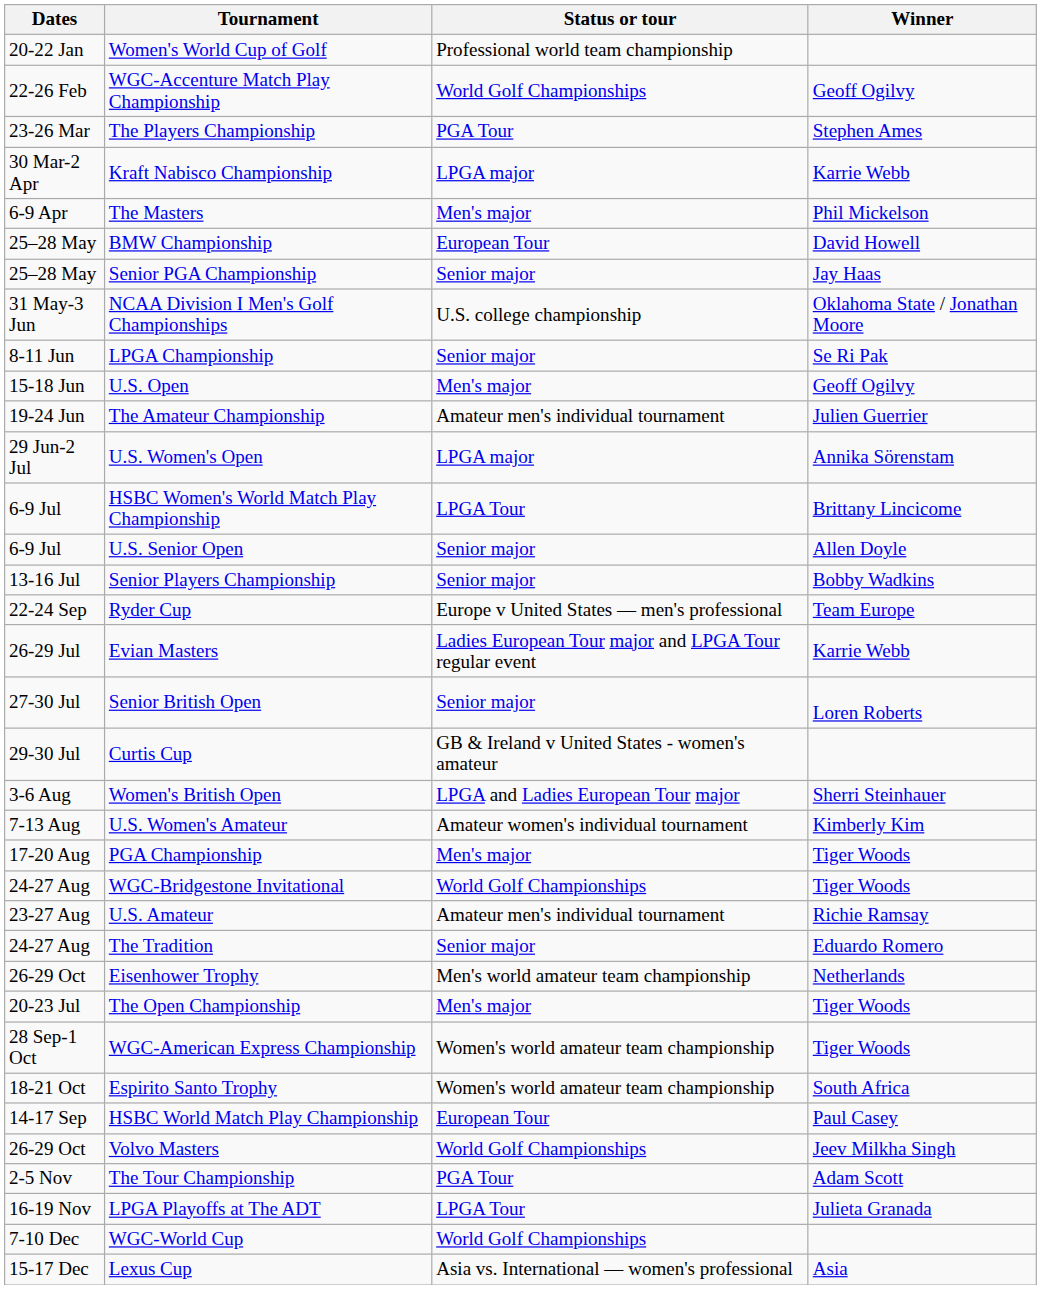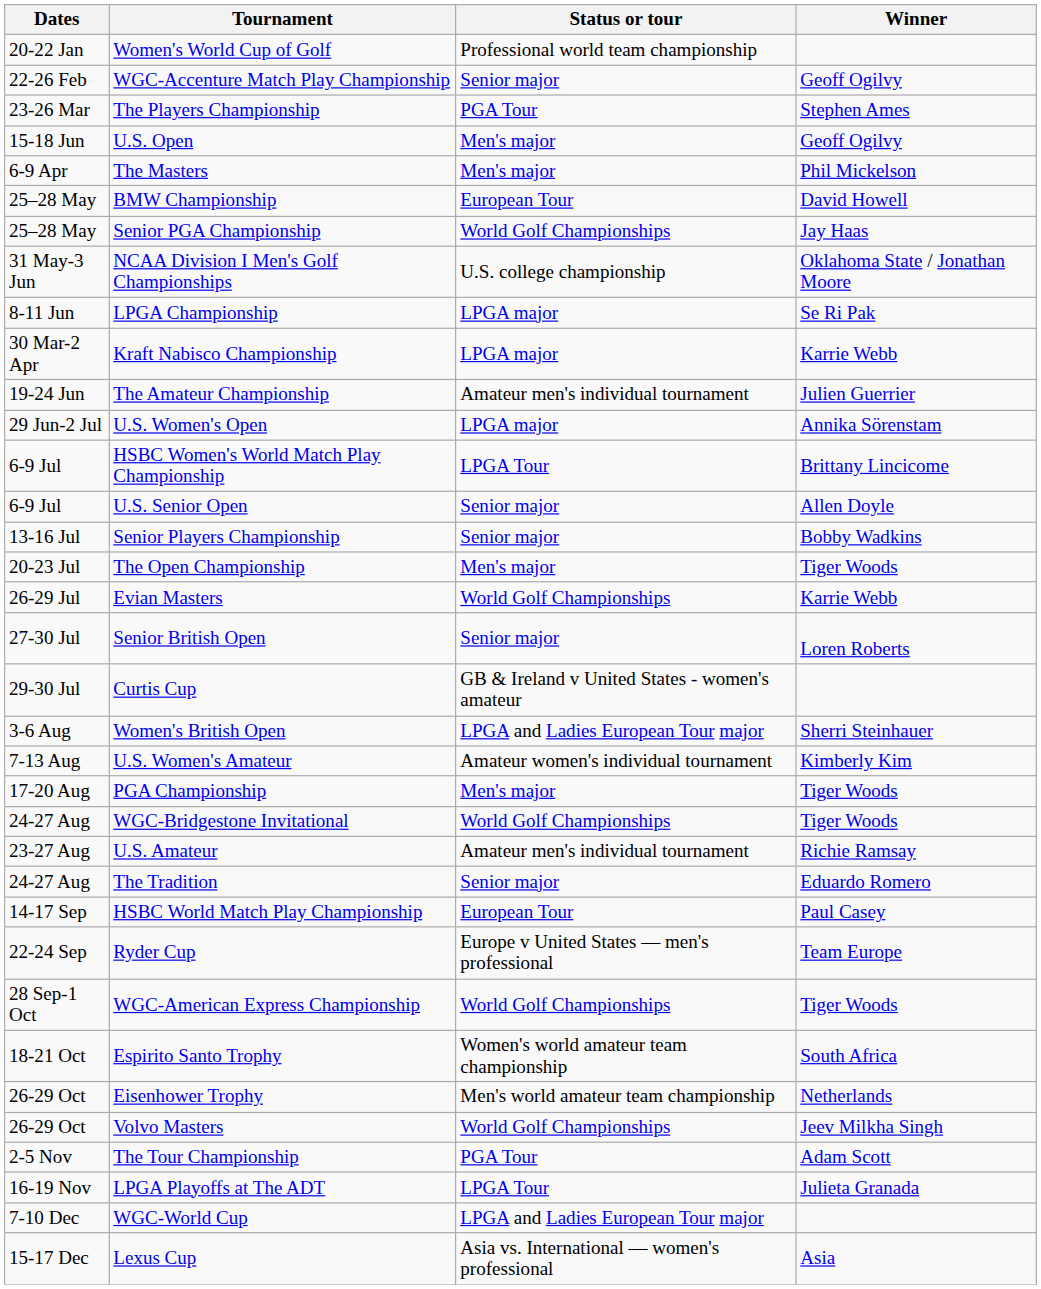WGC-Accenture Match Play Championship | Status or tour: World Golf Championships -> Senior major
rows swapped: Kraft Nabisco Championship <-> U.S. Open
Senior PGA Championship | Status or tour: Senior major -> World Golf Championships
LPGA Championship | Status or tour: Senior major -> LPGA major
rows swapped: The Open Championship <-> Ryder Cup
Evian Masters | Status or tour: Ladies European Tour major and LPGA Tour regular event -> World Golf Championships
rows swapped: HSBC World Match Play Championship <-> Eisenhower Trophy
WGC-American Express Championship | Status or tour: Women's world amateur team championship -> World Golf Championships
WGC-World Cup | Status or tour: World Golf Championships -> LPGA and Ladies European Tour major
